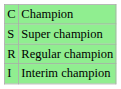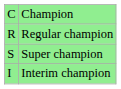rows swapped: Super champion <-> Regular champion
